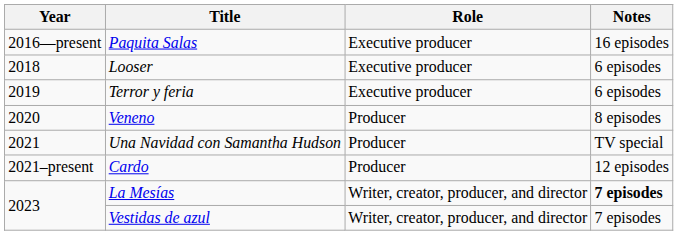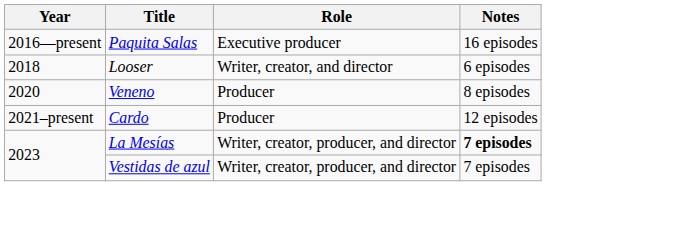Looser | Role: Executive producer -> Writer, creator, and director
- row: 2019 | Terror y feria | Executive producer | 6 episodes
- row: 2021 | Una Navidad con Samantha Hudson | Producer | TV special
